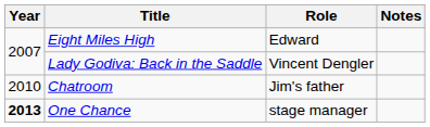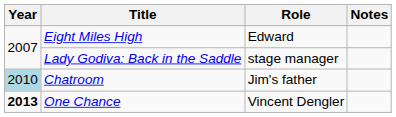Lady Godiva: Back in the Saddle | Role: Vincent Dengler -> stage manager
Chatroom | Year: no background -> lightblue background
One Chance | Role: stage manager -> Vincent Dengler
